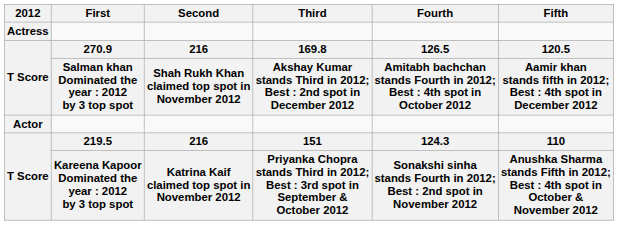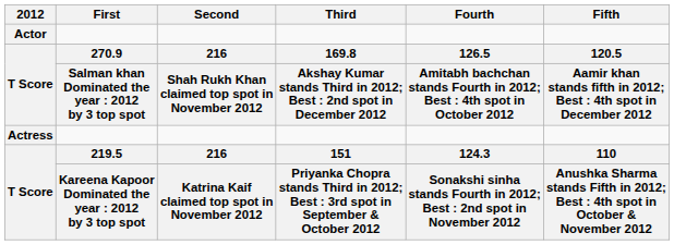rows swapped: Actor <-> Actress
